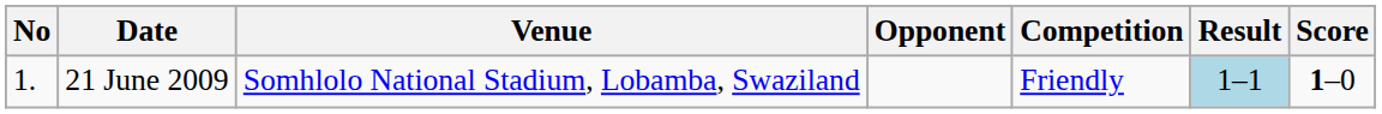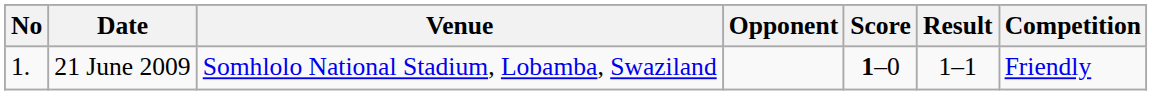columns swapped: Score <-> Competition
21 June 2009 | Result: lightblue background -> no background
